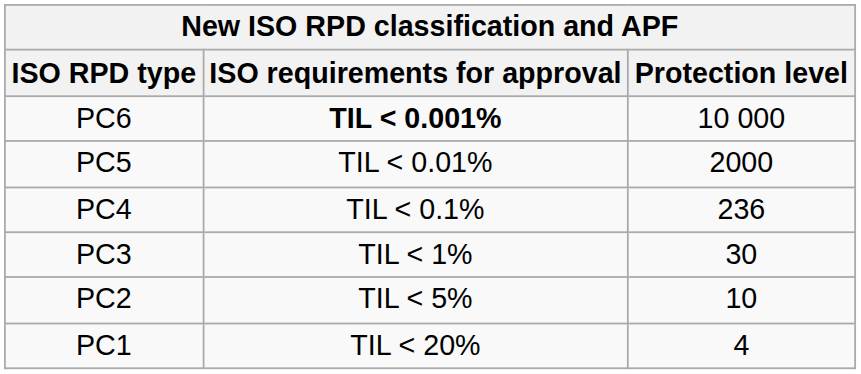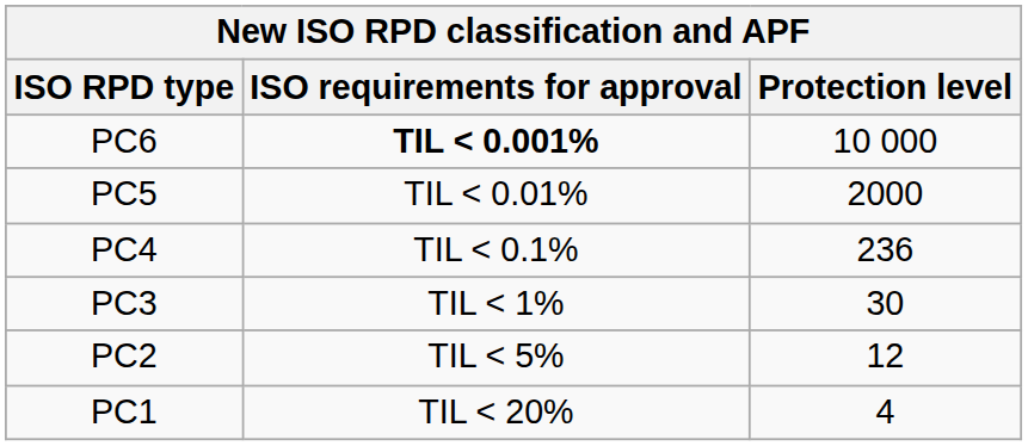PC2 | Protection level: 10 -> 12
